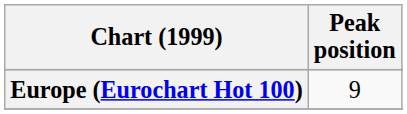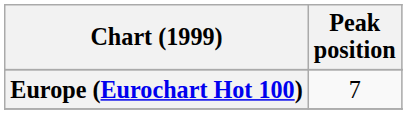Europe (Eurochart Hot 100) | Peak position: 9 -> 7
